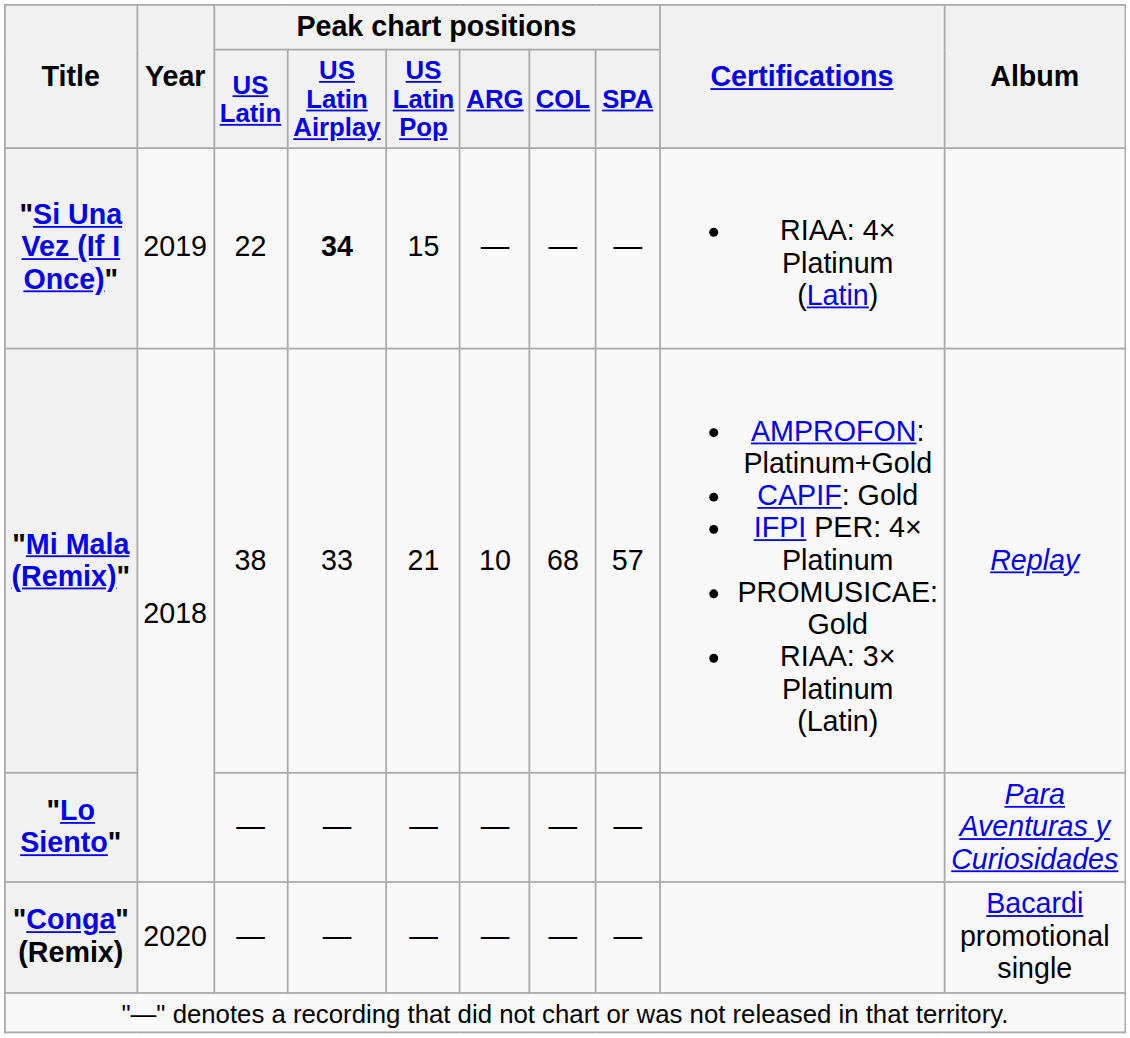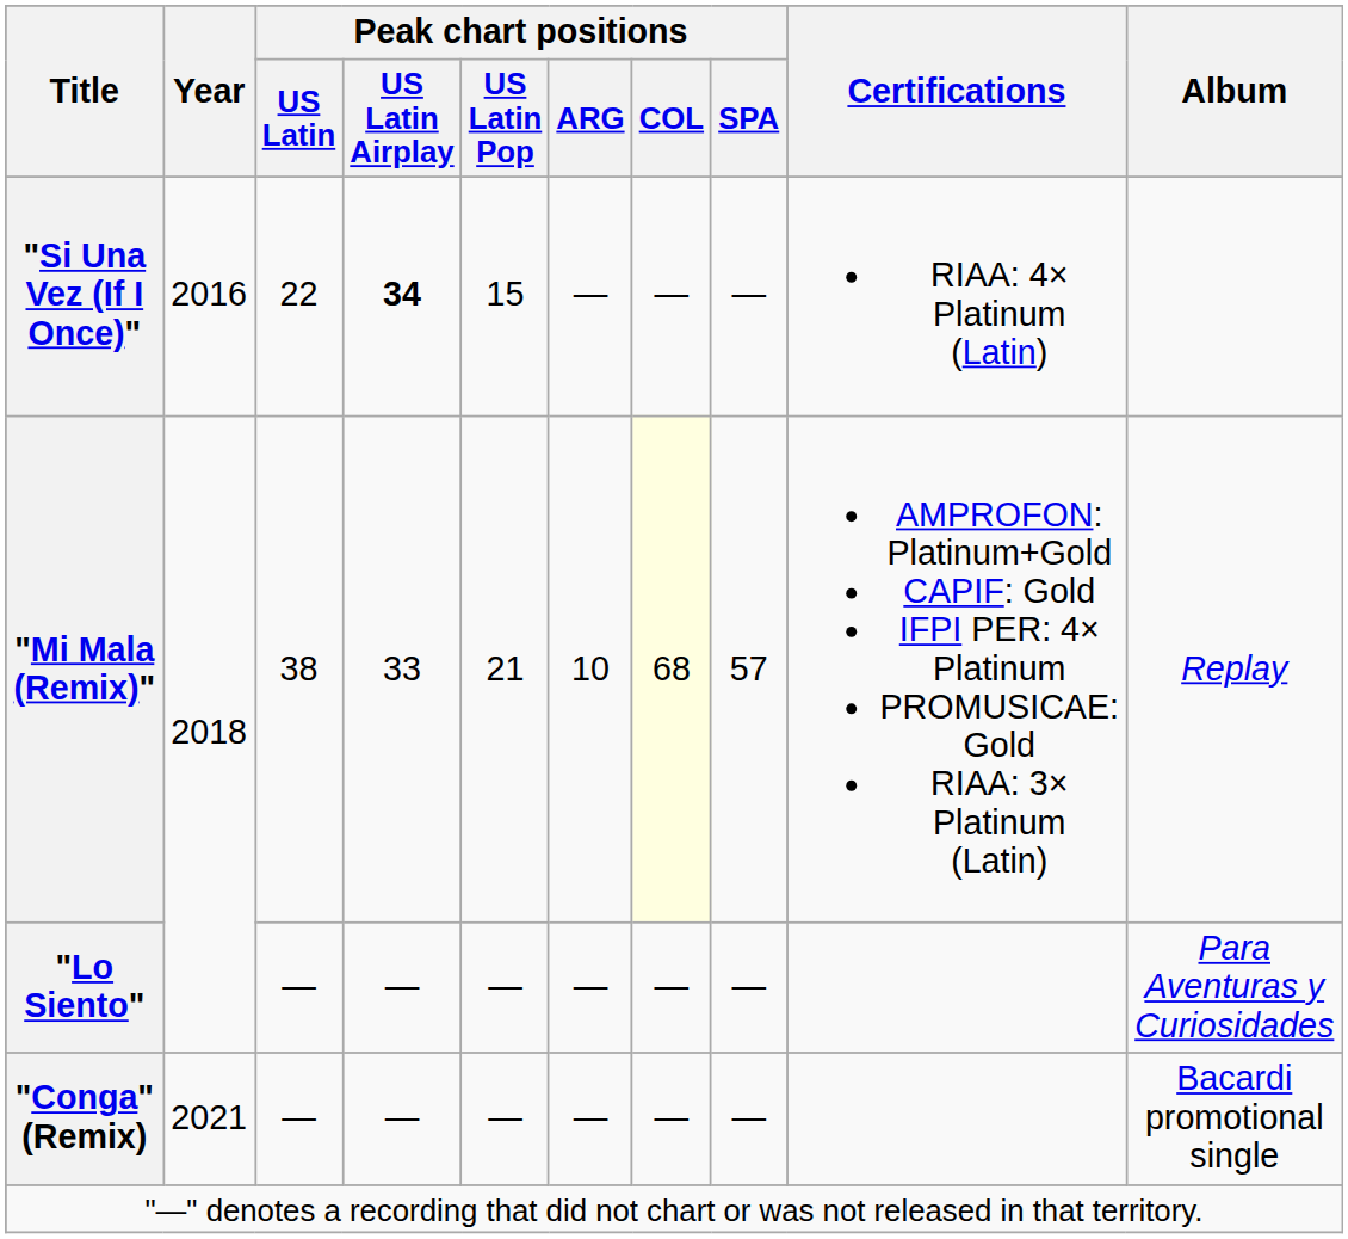"Si Una Vez (If I Once)" | Year: 2019 -> 2016
"Mi Mala (Remix)" | Peak chart positions / COL: no background -> lightyellow background
"Conga" (Remix) | Year: 2020 -> 2021
